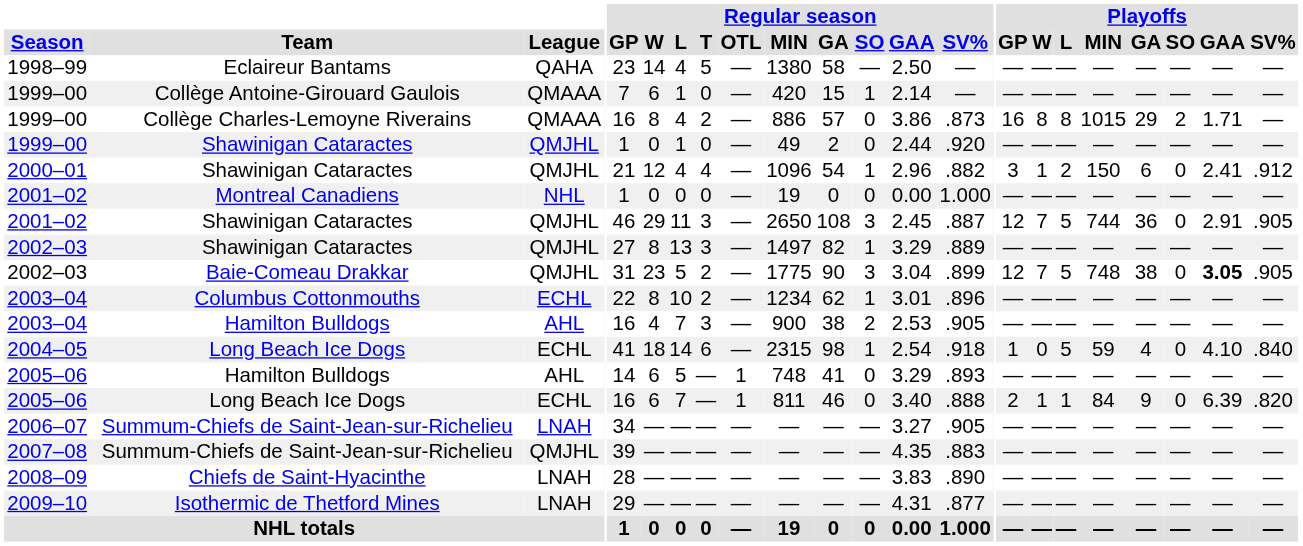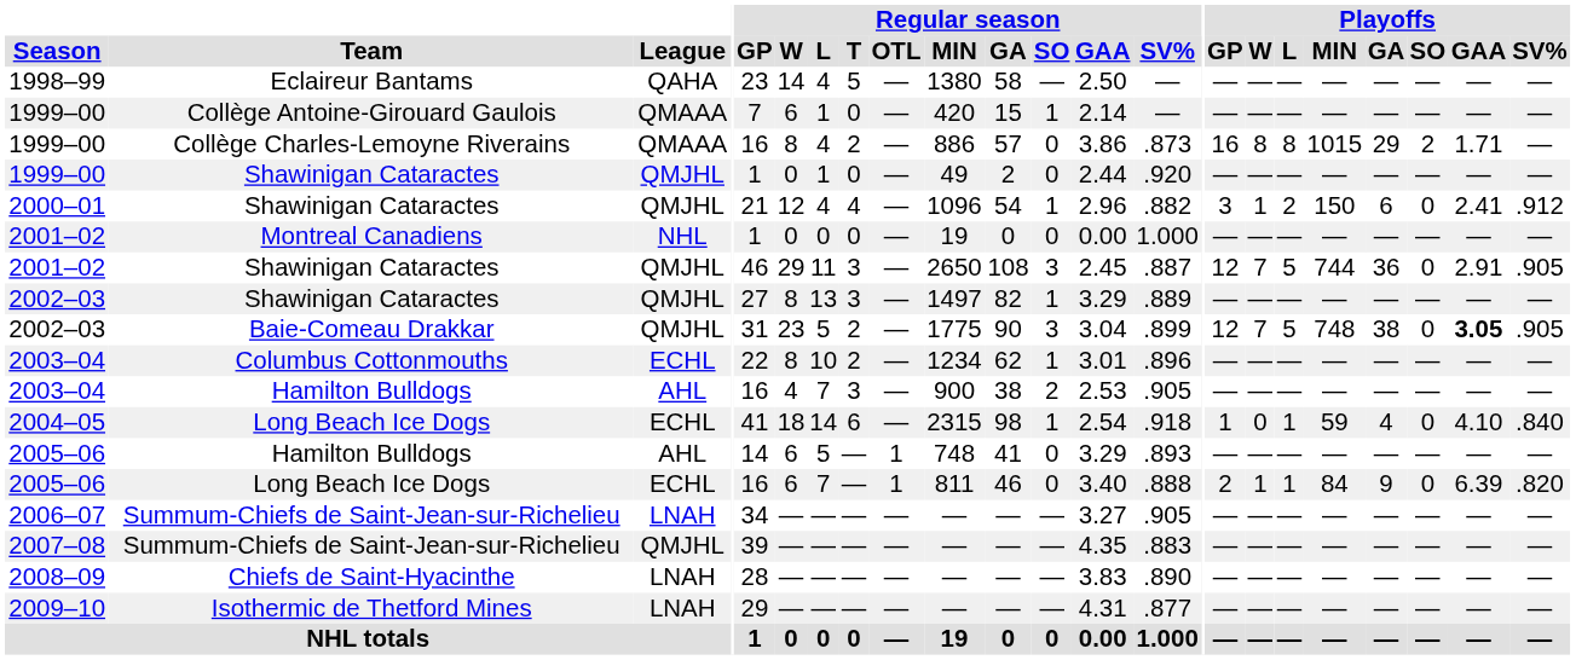2004–05 | Playoffs / L: 5 -> 1
